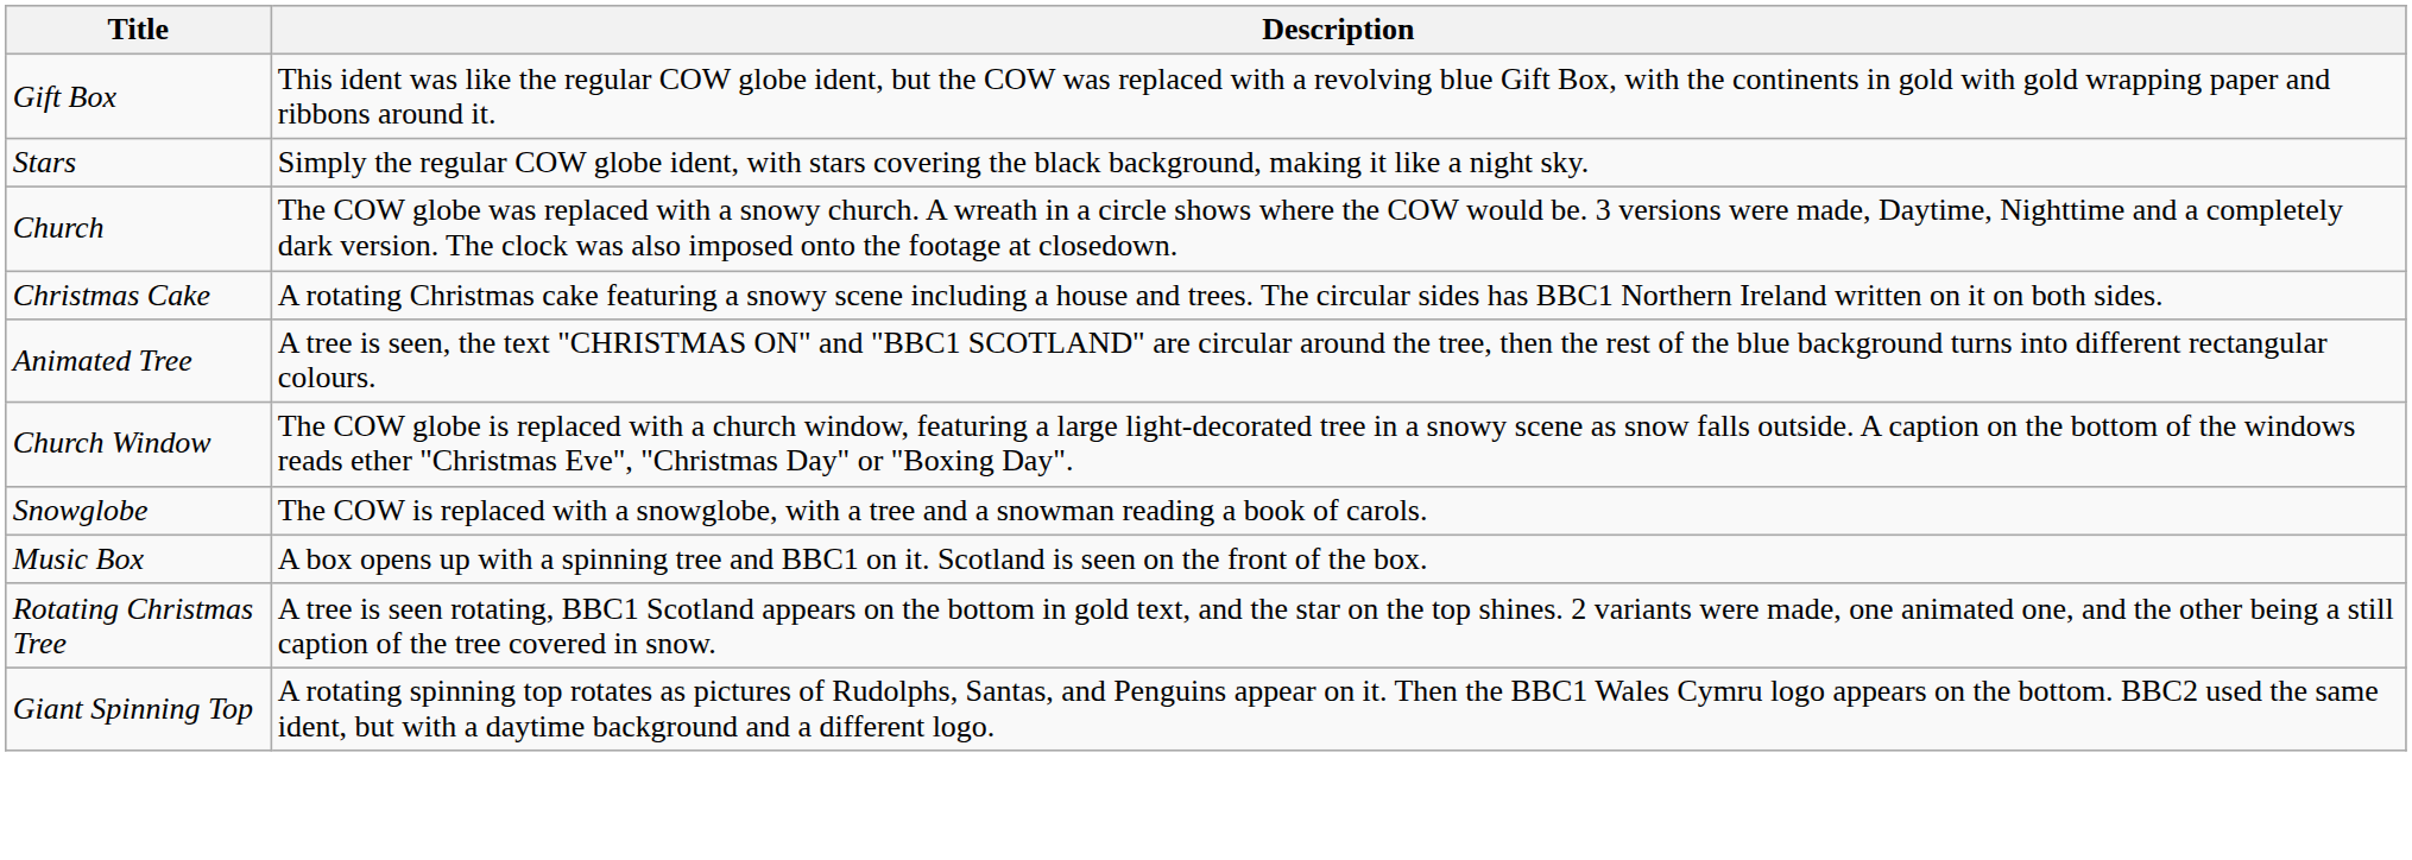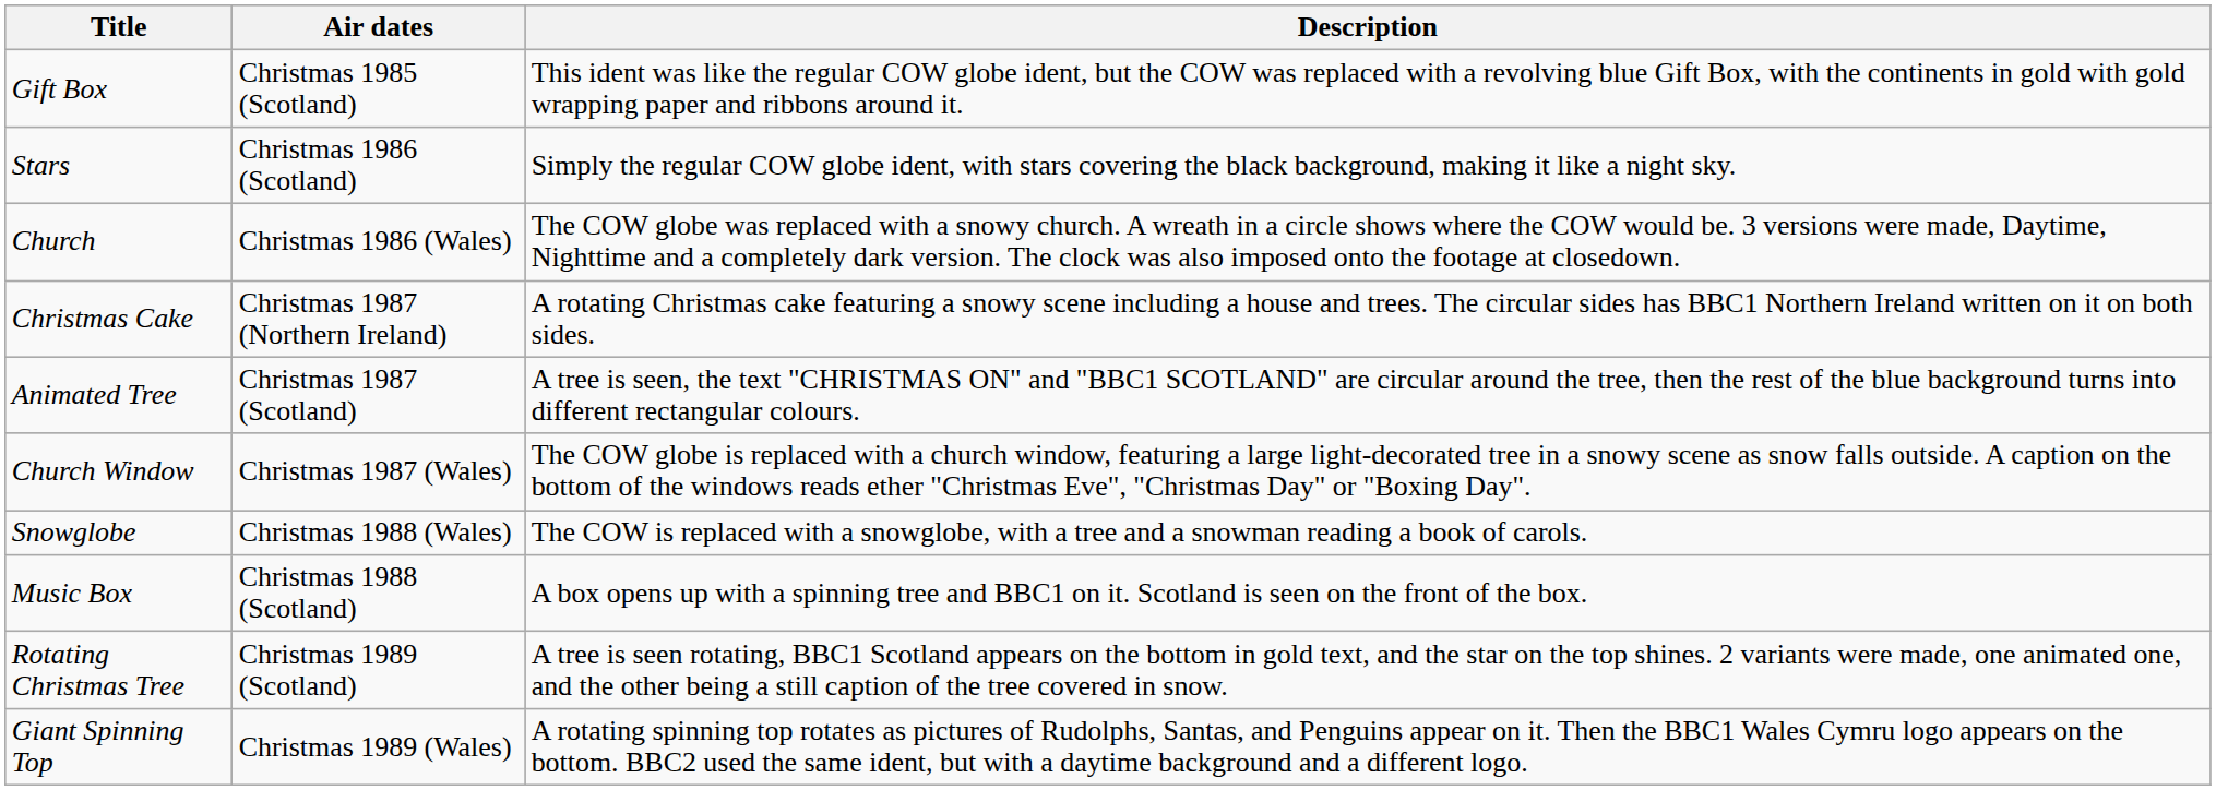+ column: Air dates | Christmas 1985 (Scotland) | Christmas 1986 (Scotland) | Christmas 1986 (Wales) | Christmas 1987 (Northern Ireland) | Christmas 1987 (Scotland) | Christmas 1987 (Wales) | Christmas 1988 (Wales) | Christmas 1988 (Scotland) | Christmas 1989 (Scotland) | Christmas 1989 (Wales)
